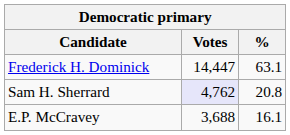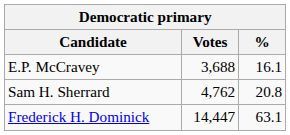rows swapped: Frederick H. Dominick <-> E.P. McCravey
Sam H. Sherrard | Votes: lavender background -> no background
